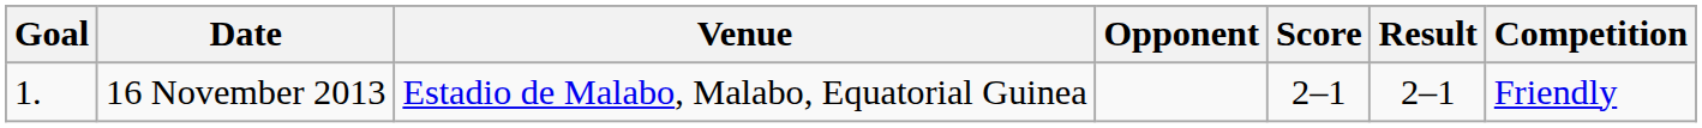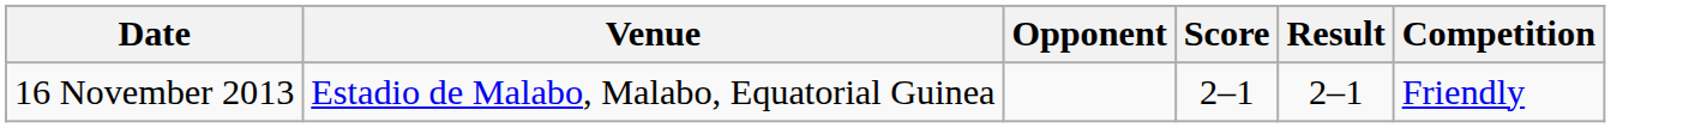- column: Goal | 1.
